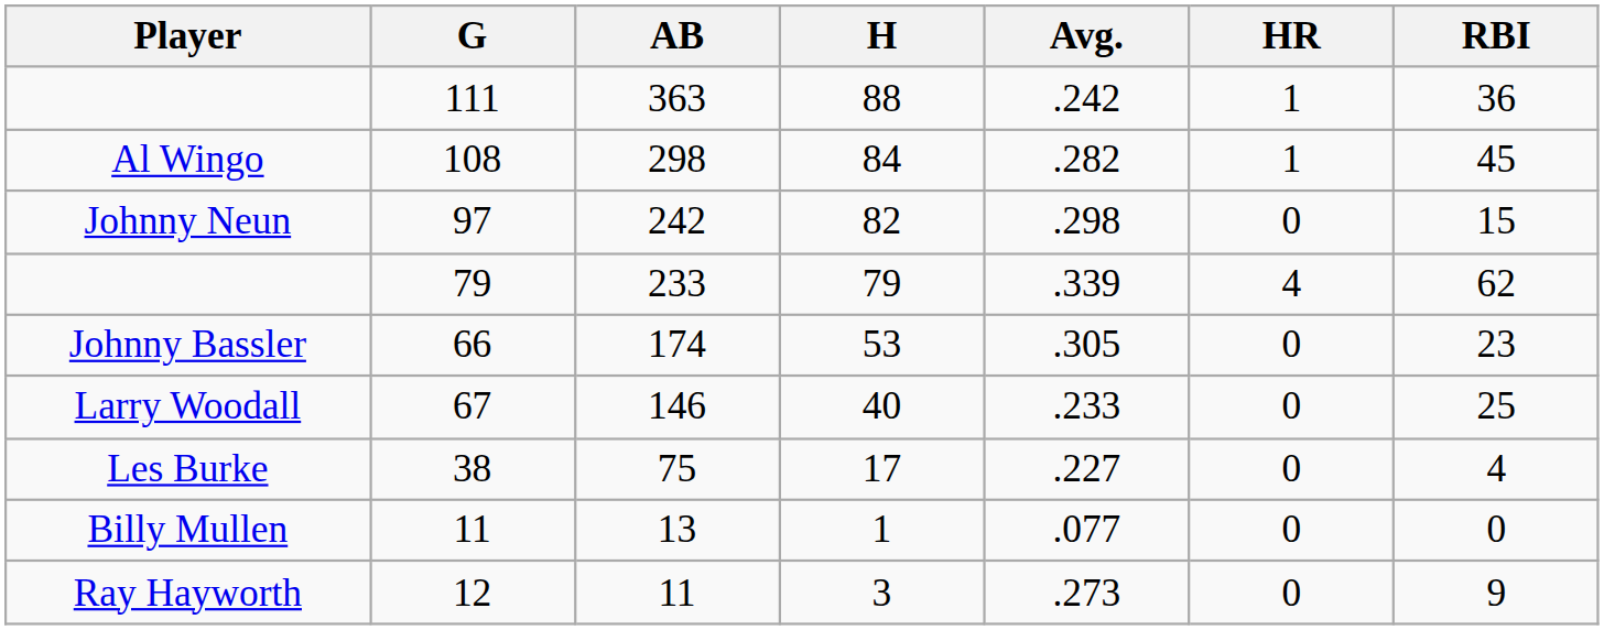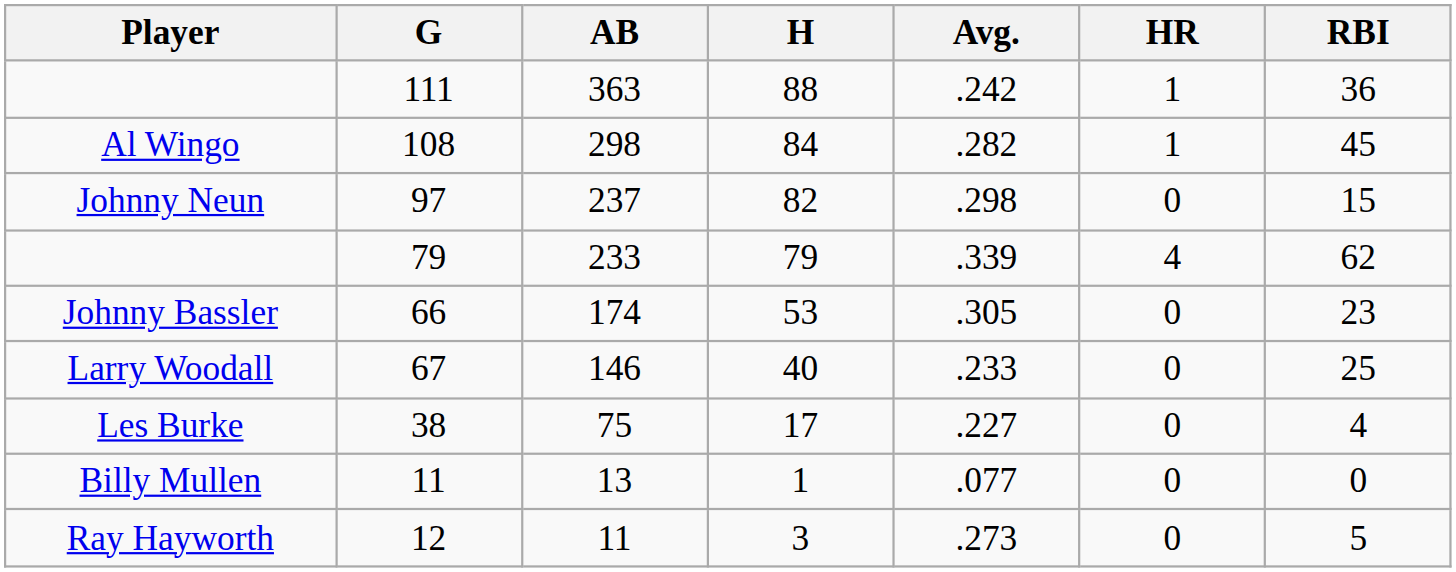97 | AB: 242 -> 237
12 | RBI: 9 -> 5
